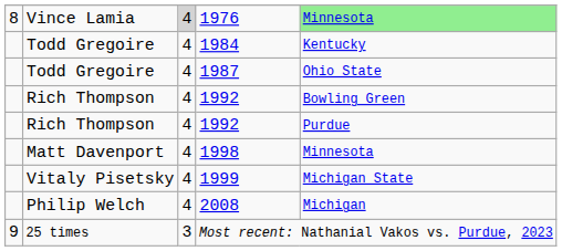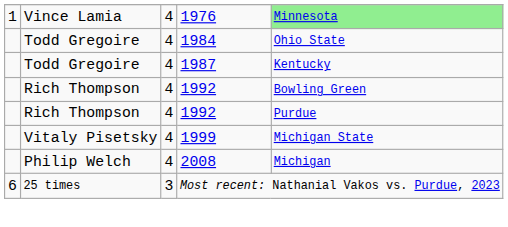1976 | column 1: 8 -> 1
1976 | column 3: lightgrey background -> no background
1984 | column 5: Kentucky -> Ohio State
1987 | column 5: Ohio State -> Kentucky
- row: Matt Davenport | 4 | 1998 | Minnesota
Most recent: Nathanial Vakos vs. Purdue, 2023 | column 1: 9 -> 6
